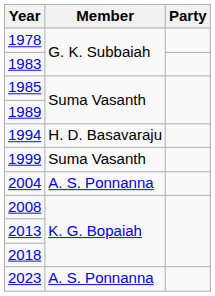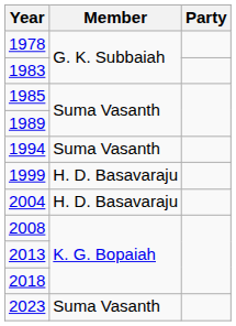1994 | Member: H. D. Basavaraju -> Suma Vasanth
1999 | Member: Suma Vasanth -> H. D. Basavaraju
2004 | Member: A. S. Ponnanna -> H. D. Basavaraju
2023 | Member: A. S. Ponnanna -> Suma Vasanth
